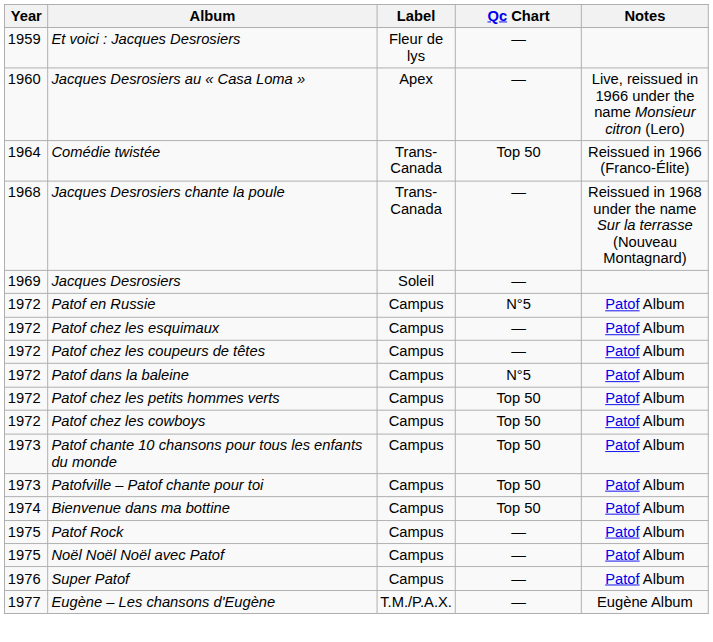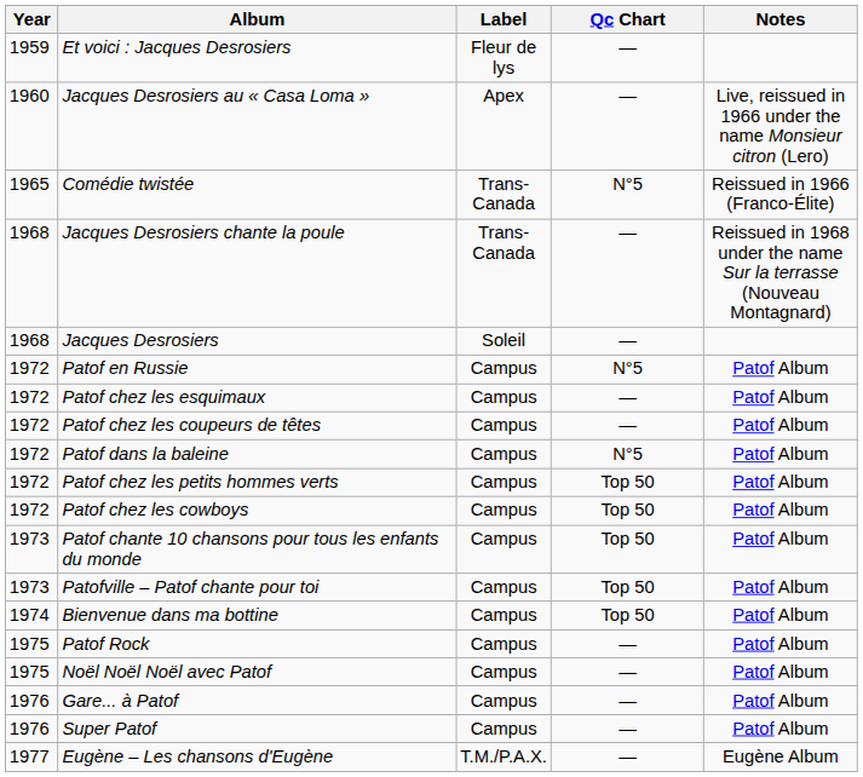Comédie twistée | Year: 1964 -> 1965
Comédie twistée | Qc Chart: Top 50 -> N°5
Jacques Desrosiers | Year: 1969 -> 1968
+ row: 1976 | Gare... à Patof | Campus | — | Patof Album
